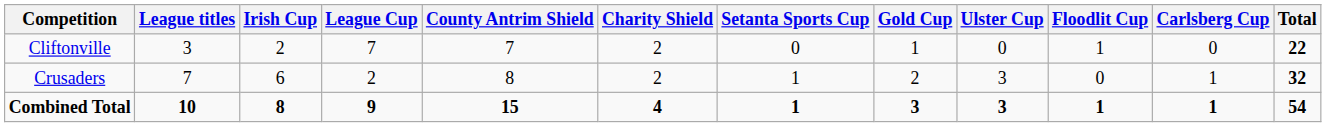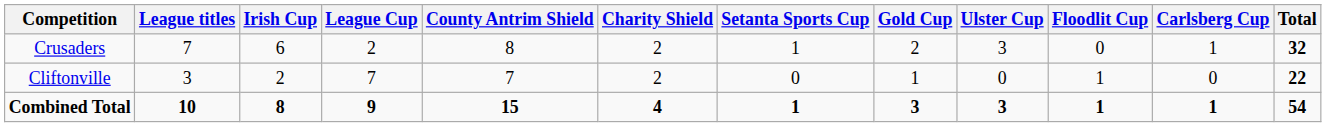rows swapped: Crusaders <-> Cliftonville
